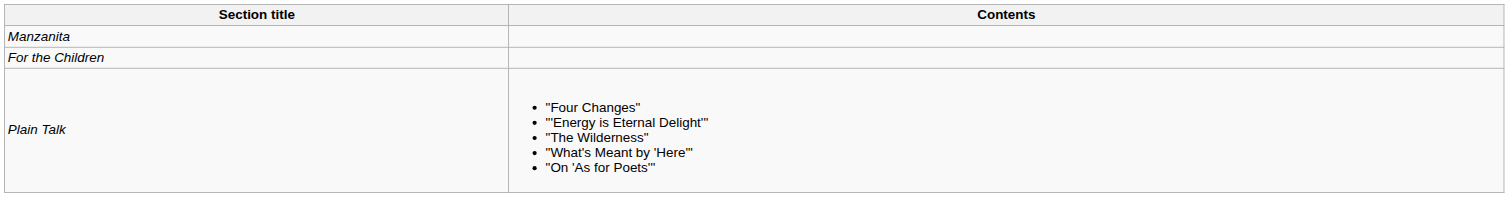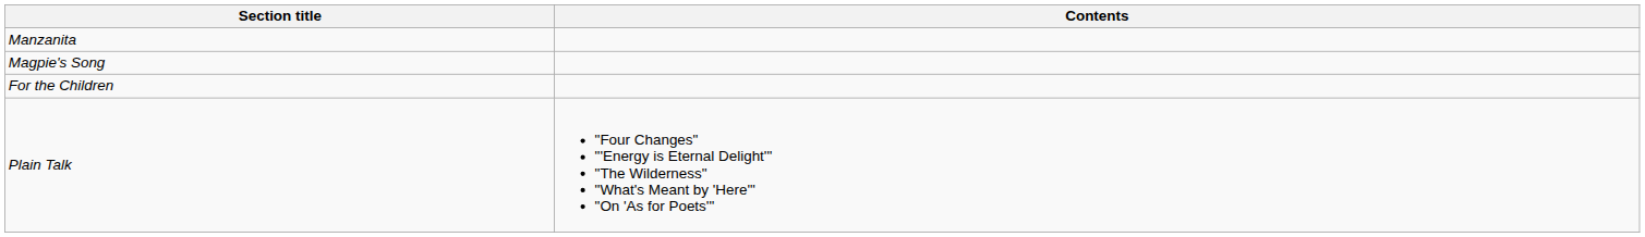+ row: Magpie's Song
